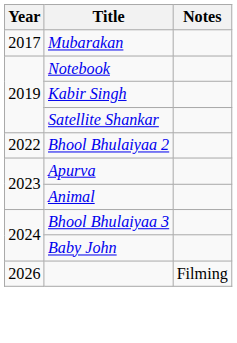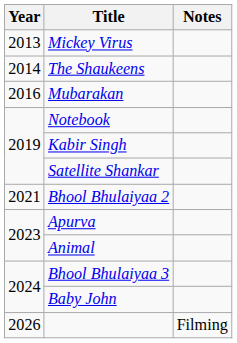+ row: 2013 | Mickey Virus
+ row: 2014 | The Shaukeens
Mubarakan | Year: 2017 -> 2016
Bhool Bhulaiyaa 2 | Year: 2022 -> 2021
